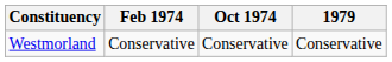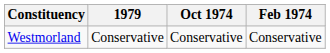columns swapped: Feb 1974 <-> 1979
